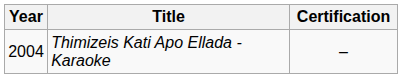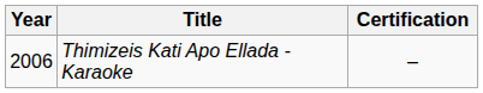Thimizeis Kati Apo Ellada - Karaoke | Year: 2004 -> 2006
